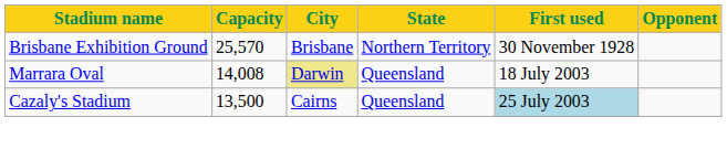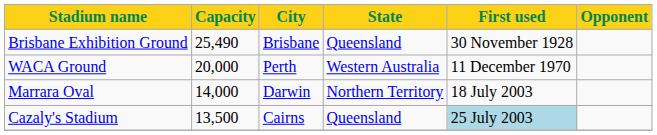Brisbane Exhibition Ground | Capacity: 25,570 -> 25,490
Brisbane Exhibition Ground | State: Northern Territory -> Queensland
+ row: WACA Ground | 20,000 | Perth | Western Australia | 11 December 1970
Marrara Oval | Capacity: 14,008 -> 14,000
Marrara Oval | City: khaki background -> no background
Marrara Oval | State: Queensland -> Northern Territory
